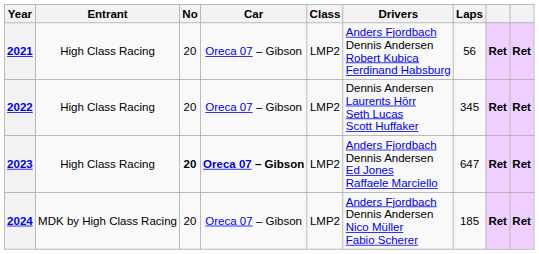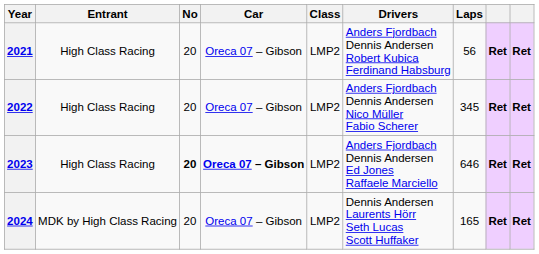2022 | Drivers: Dennis Andersen Laurents Hörr Seth Lucas Scott Huffaker -> Anders Fjordbach Dennis Andersen Nico Müller Fabio Scherer
2023 | Laps: 647 -> 646
2024 | Drivers: Anders Fjordbach Dennis Andersen Nico Müller Fabio Scherer -> Dennis Andersen Laurents Hörr Seth Lucas Scott Huffaker
2024 | Laps: 185 -> 165
